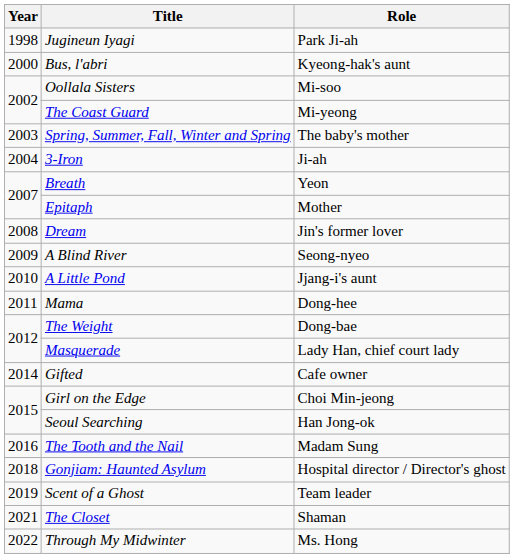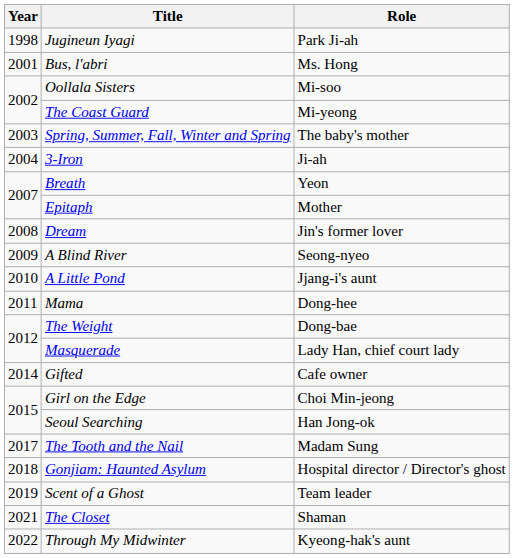Bus, l'abri | Year: 2000 -> 2001
Bus, l'abri | Role: Kyeong-hak's aunt -> Ms. Hong
The Tooth and the Nail | Year: 2016 -> 2017
Through My Midwinter | Role: Ms. Hong -> Kyeong-hak's aunt
